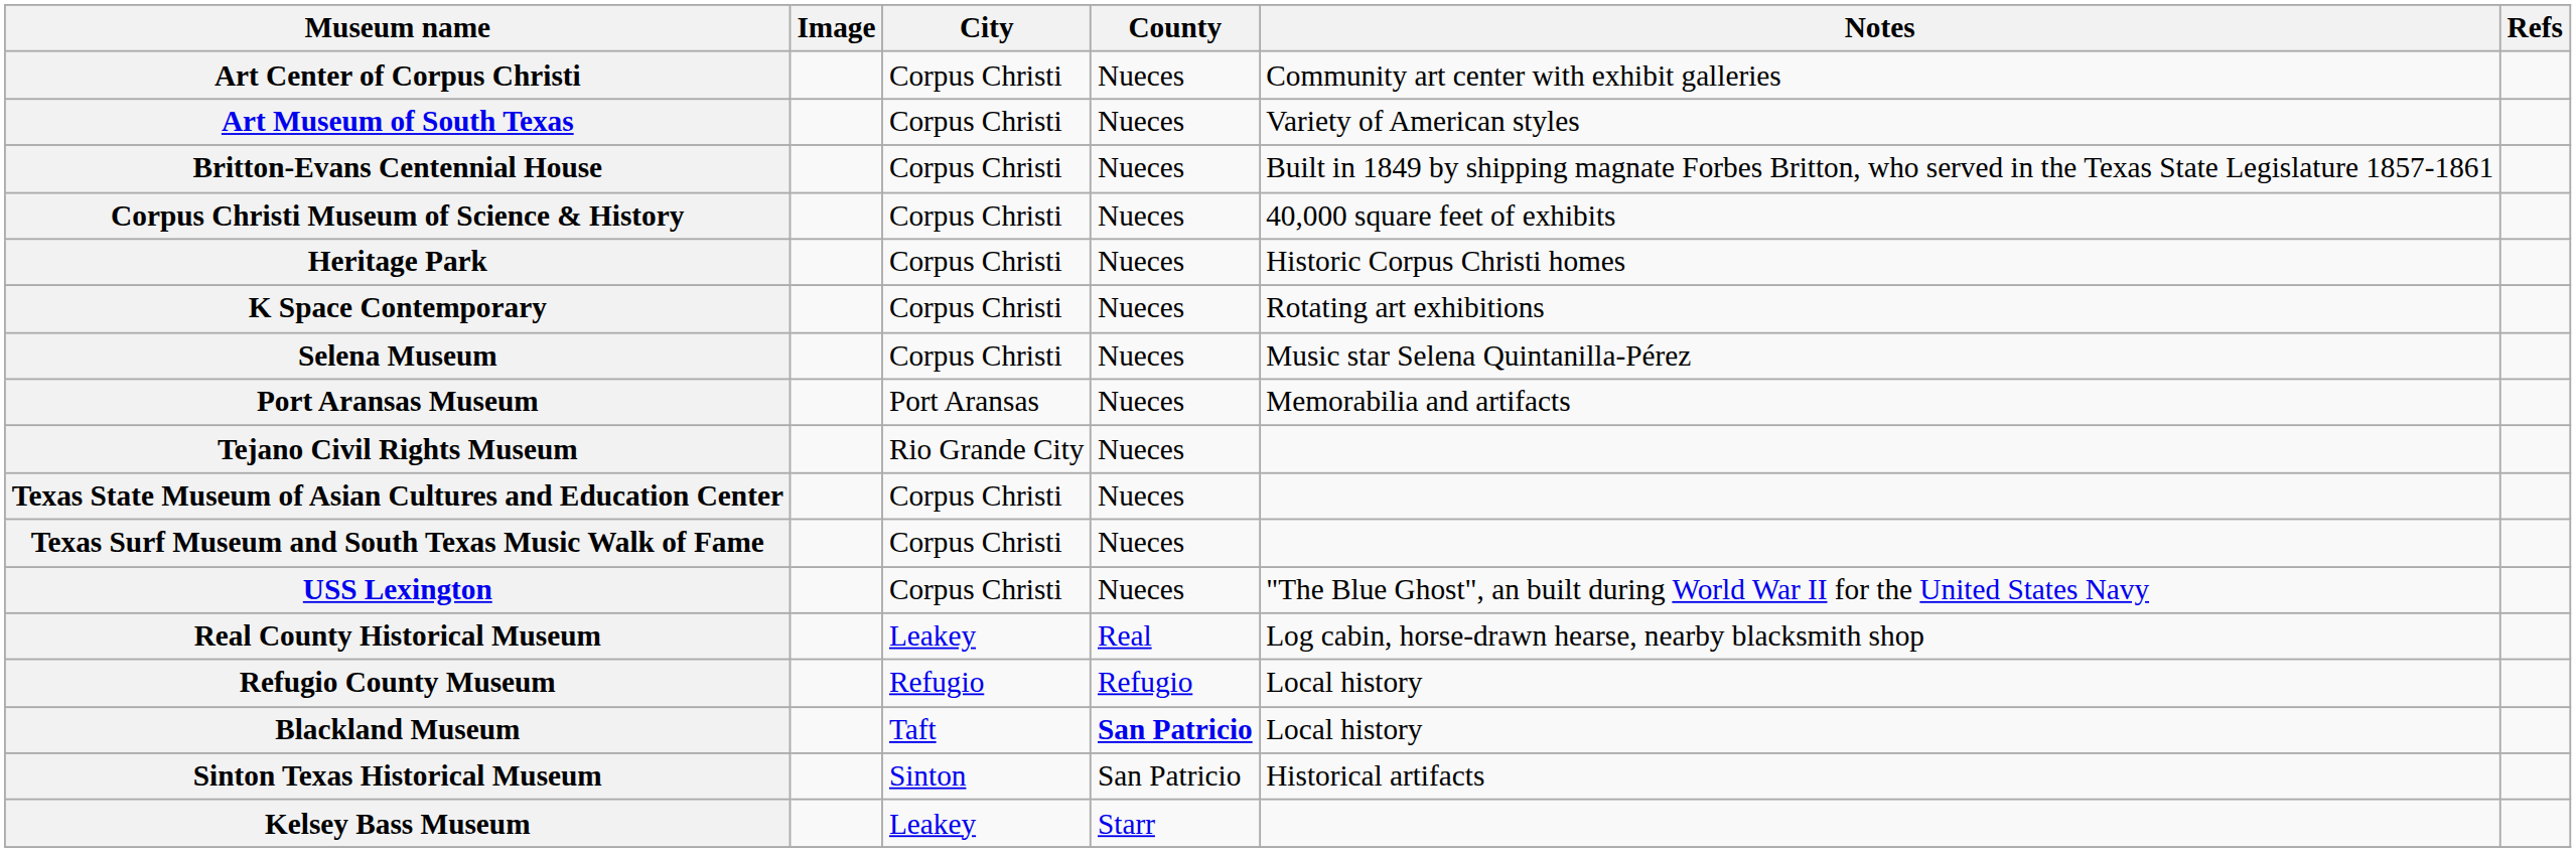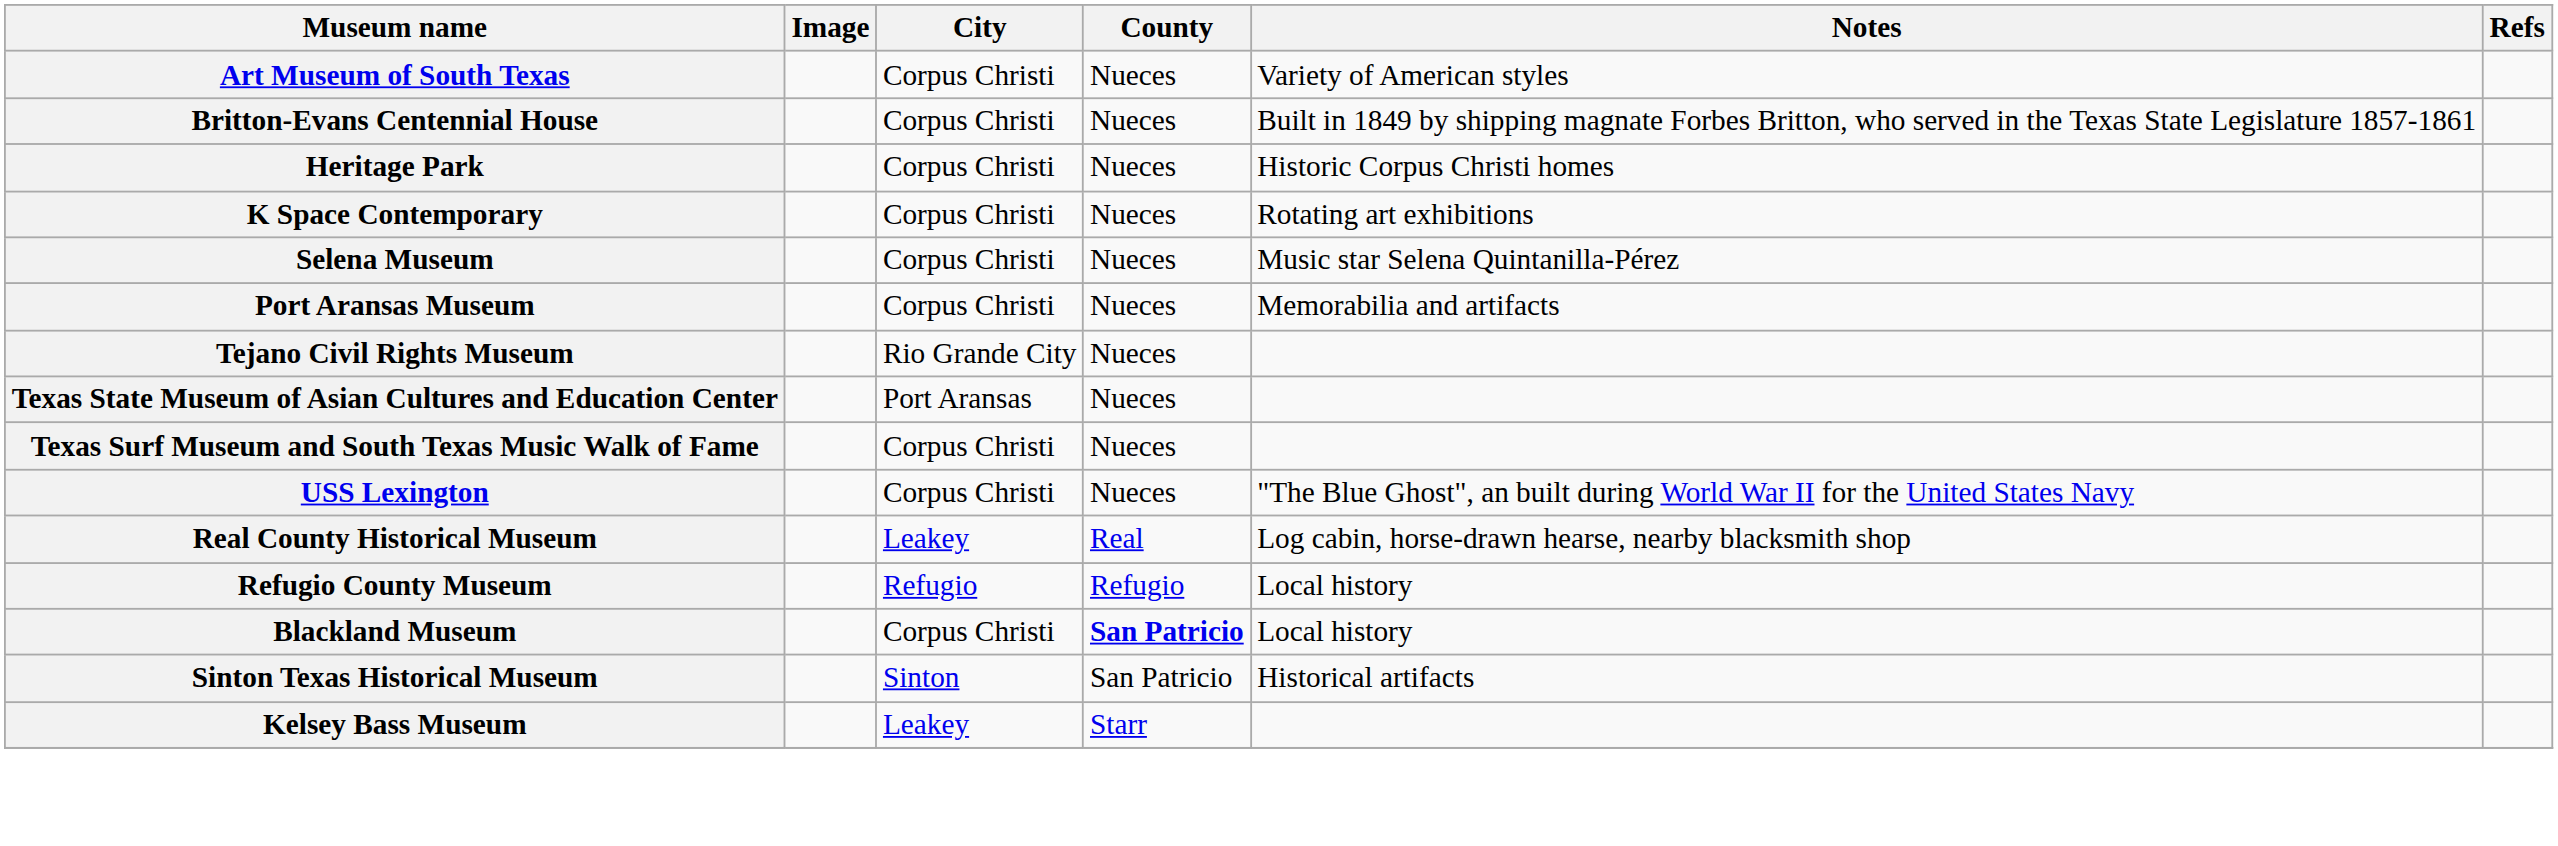- row: Art Center of Corpus Christi | Corpus Christi | Nueces | Community art center with exhibit galleries
- row: Corpus Christi Museum of Science & History | Corpus Christi | Nueces | 40,000 square feet of exhibits
Port Aransas Museum | City: Port Aransas -> Corpus Christi
Texas State Museum of Asian Cultures and Education Center | City: Corpus Christi -> Port Aransas
Blackland Museum | City: Taft -> Corpus Christi
